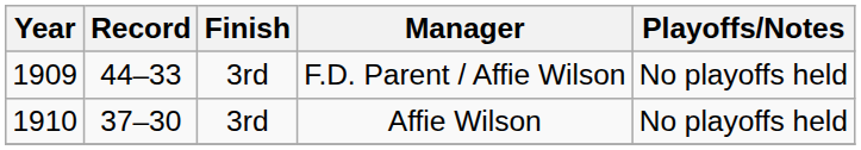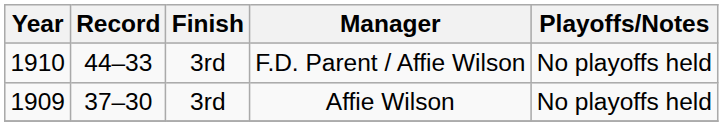F.D. Parent / Affie Wilson | Year: 1909 -> 1910
Affie Wilson | Year: 1910 -> 1909
